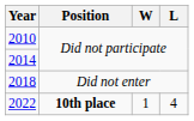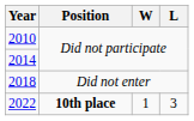2022 | L: 4 -> 3
